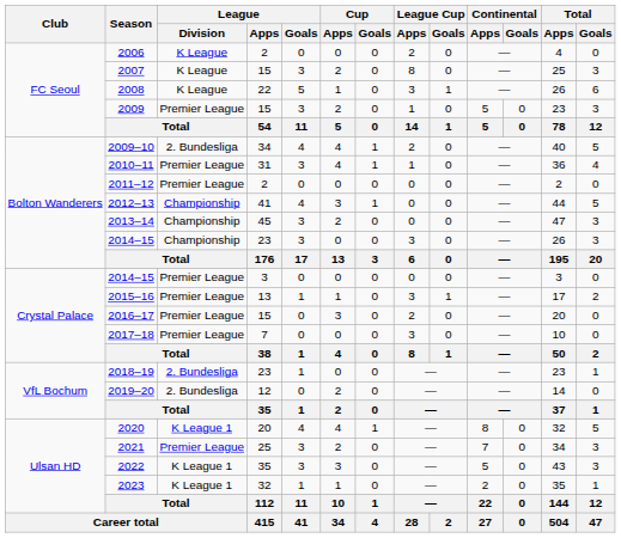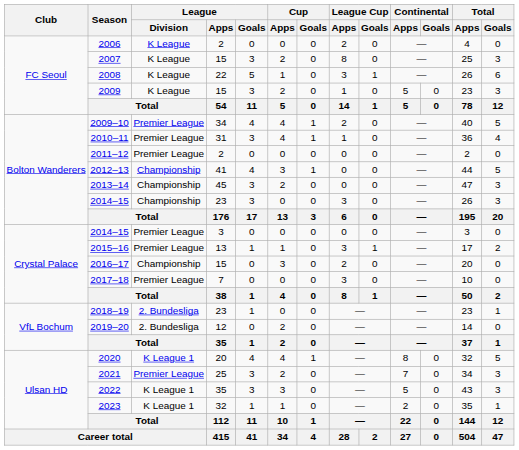2009 | League / Division: Premier League -> K League
2009–10 | League / Division: 2. Bundesliga -> Premier League
2016–17 | League / Division: Premier League -> Championship
